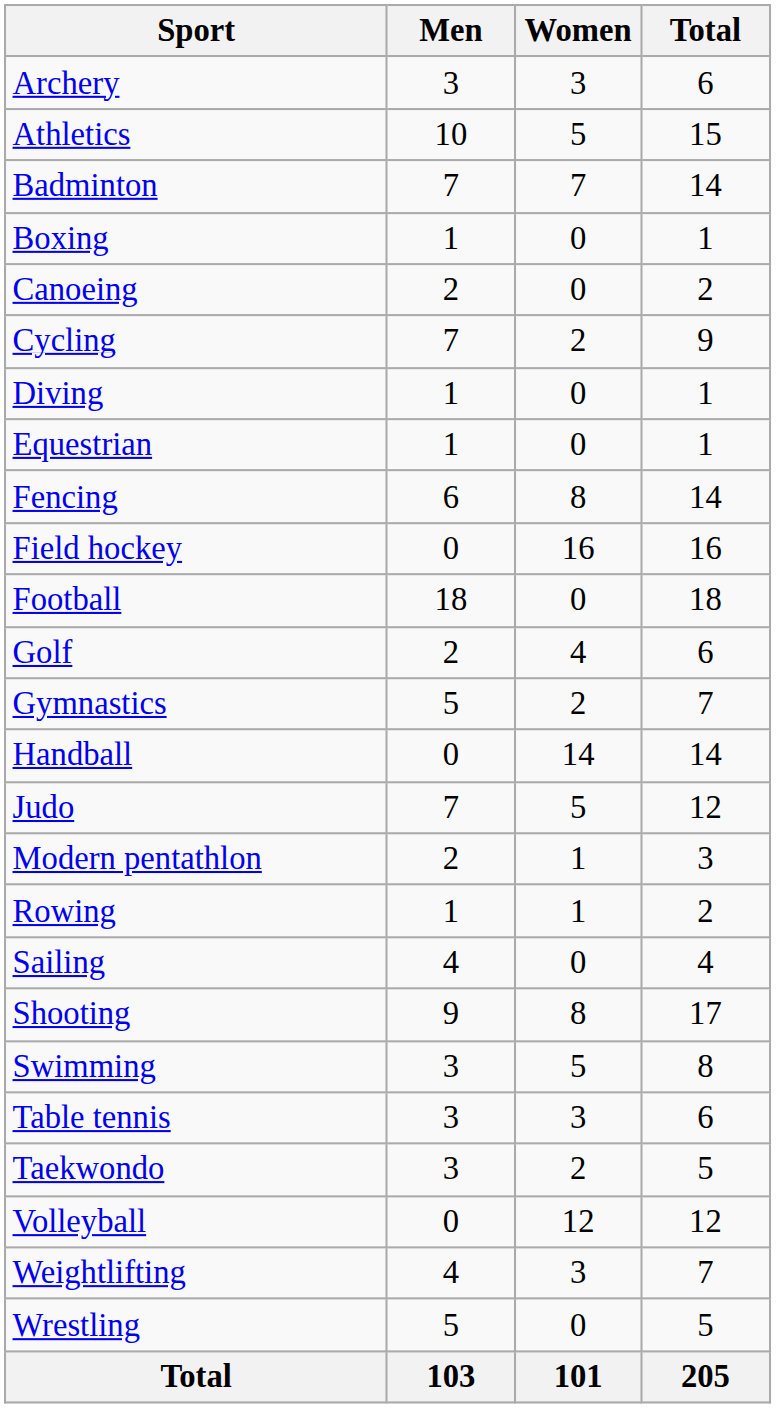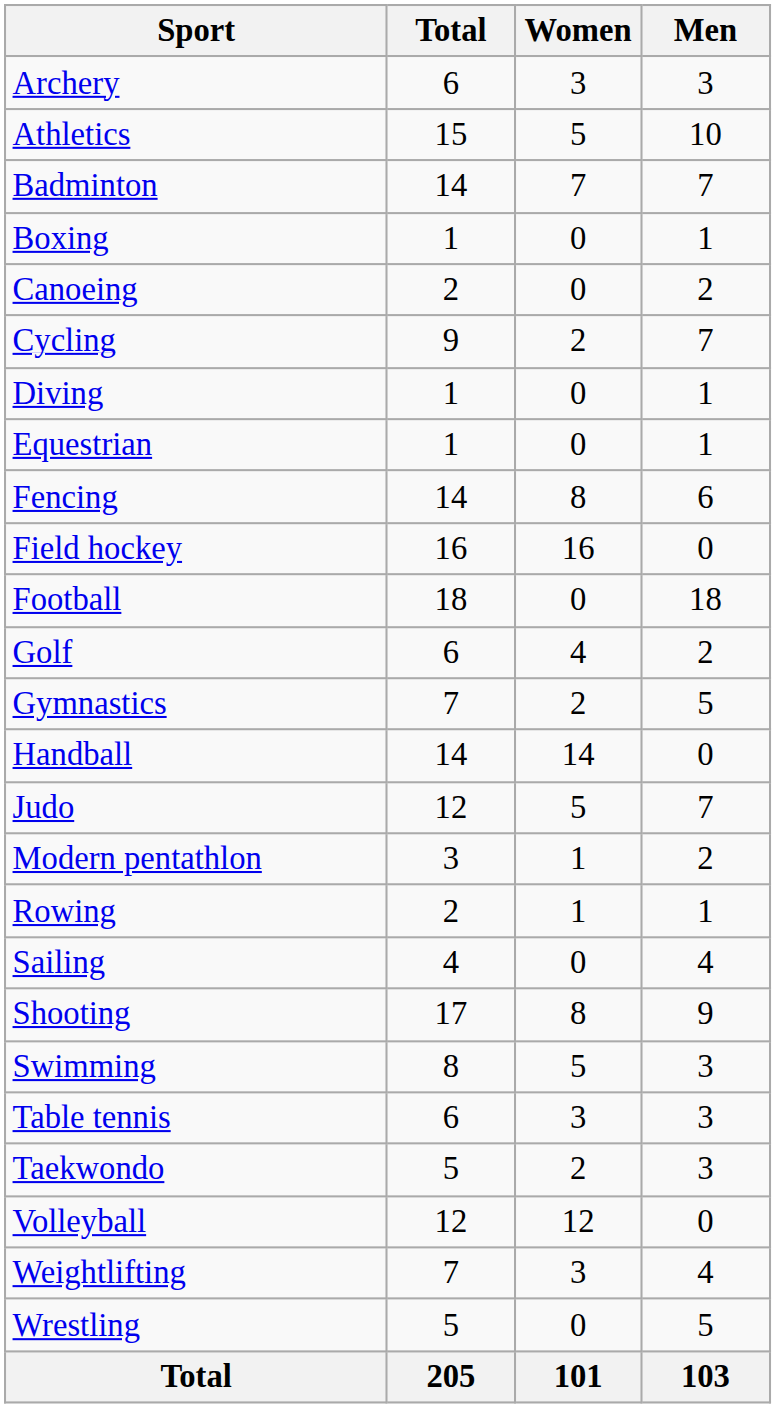columns swapped: Men <-> Total
